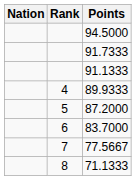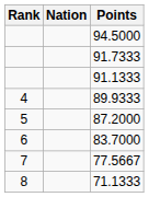columns swapped: Rank <-> Nation
